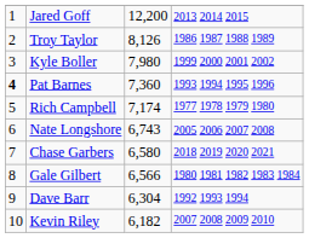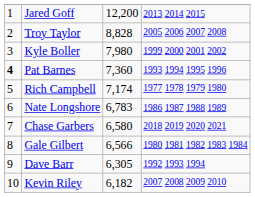Troy Taylor | column 3: 8,126 -> 8,828
Troy Taylor | column 4: 1986 1987 1988 1989 -> 2005 2006 2007 2008
Nate Longshore | column 3: 6,743 -> 6,783
Nate Longshore | column 4: 2005 2006 2007 2008 -> 1986 1987 1988 1989
Dave Barr | column 3: 6,304 -> 6,305
